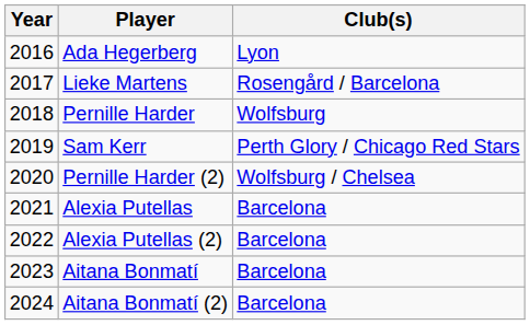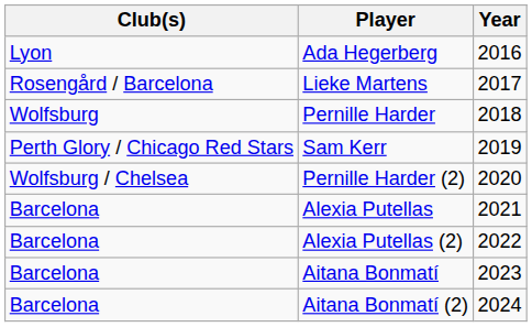columns swapped: Year <-> Club(s)
